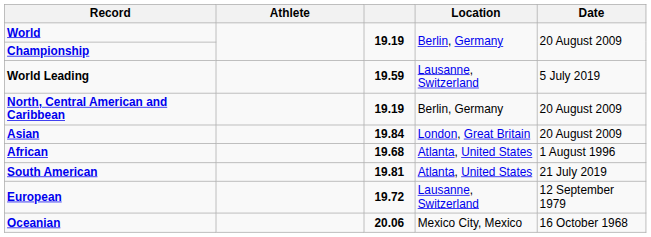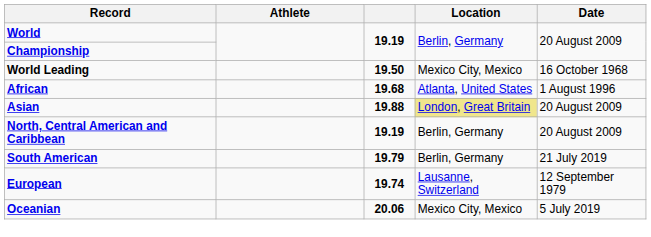World Leading | column 3: 19.59 -> 19.50
World Leading | Location: Lausanne, Switzerland -> Mexico City, Mexico
World Leading | Date: 5 July 2019 -> 16 October 1968
rows swapped: African <-> North, Central American and Caribbean
Asian | column 3: 19.84 -> 19.88
Asian | Location: no background -> khaki background
South American | column 3: 19.81 -> 19.79
South American | Location: Atlanta, United States -> Berlin, Germany
European | column 3: 19.72 -> 19.74
Oceanian | Date: 16 October 1968 -> 5 July 2019
